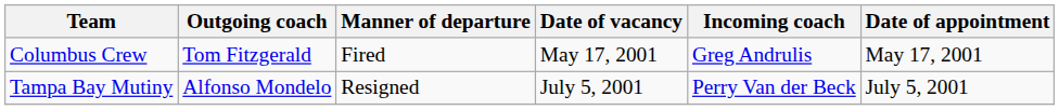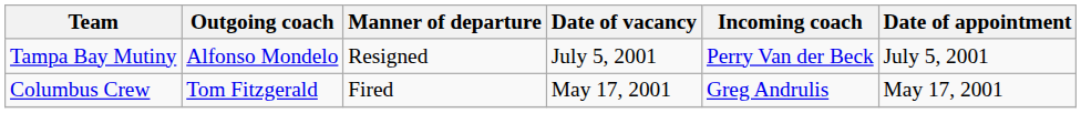rows swapped: Columbus Crew <-> Tampa Bay Mutiny
